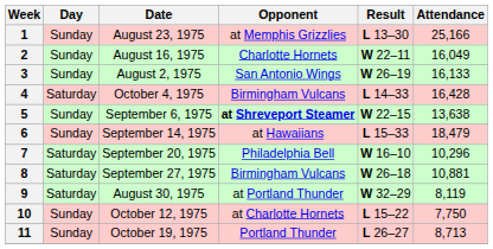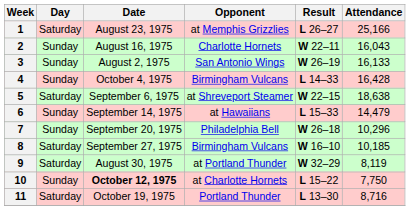1 | Day: Sunday -> Saturday
1 | Result: L 13–30 -> L 26–27
2 | Attendance: 16,049 -> 16,043
4 | Day: Saturday -> Sunday
5 | Day: Sunday -> Saturday
5 | Opponent: bold -> normal
5 | Attendance: 13,638 -> 18,638
6 | Attendance: 18,479 -> 14,479
7 | Day: Saturday -> Sunday
7 | Result: W 16–10 -> W 26–18
8 | Result: W 26–18 -> W 16–10
8 | Attendance: 10,881 -> 10,185
10 | Date: normal -> bold
11 | Day: Sunday -> Saturday
11 | Result: L 26–27 -> L 13–30
11 | Attendance: 8,713 -> 8,716
